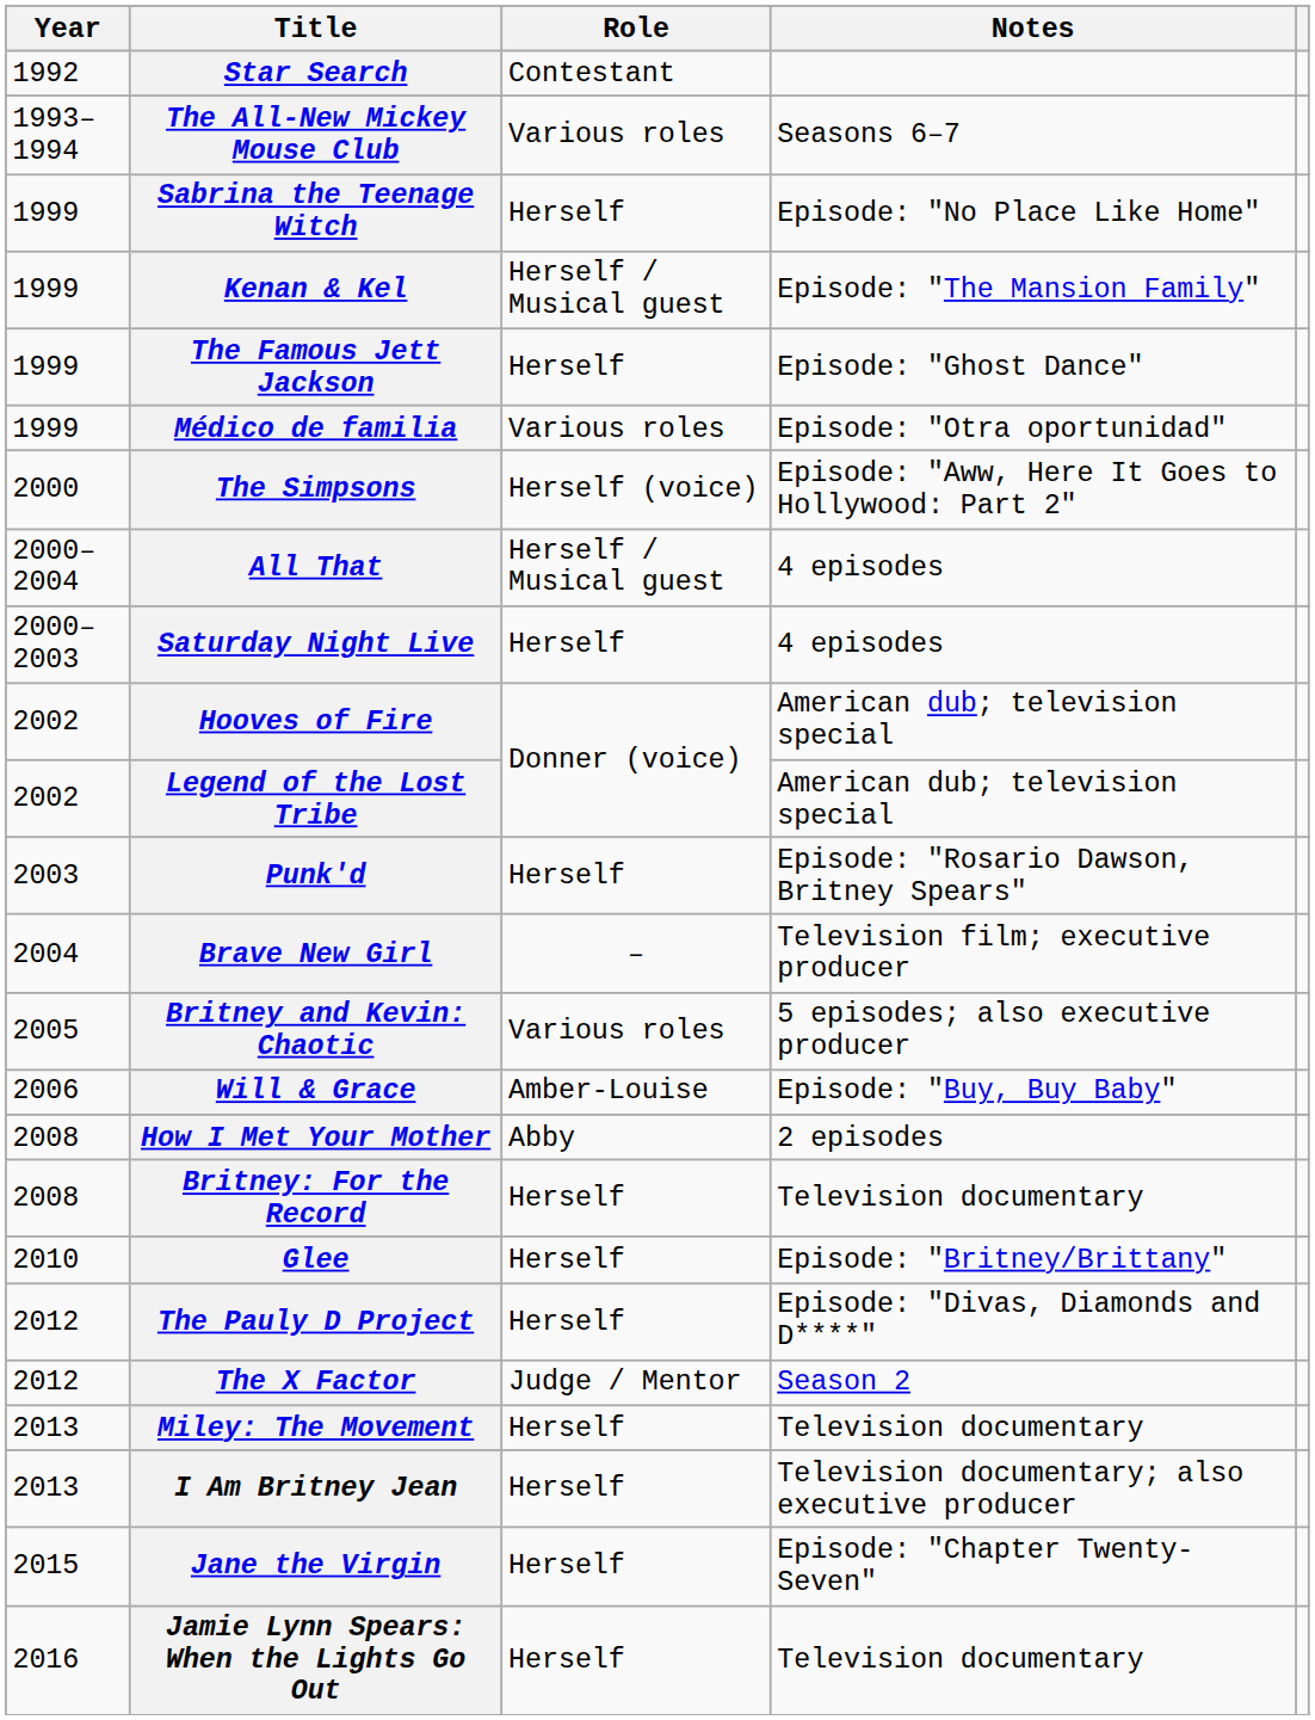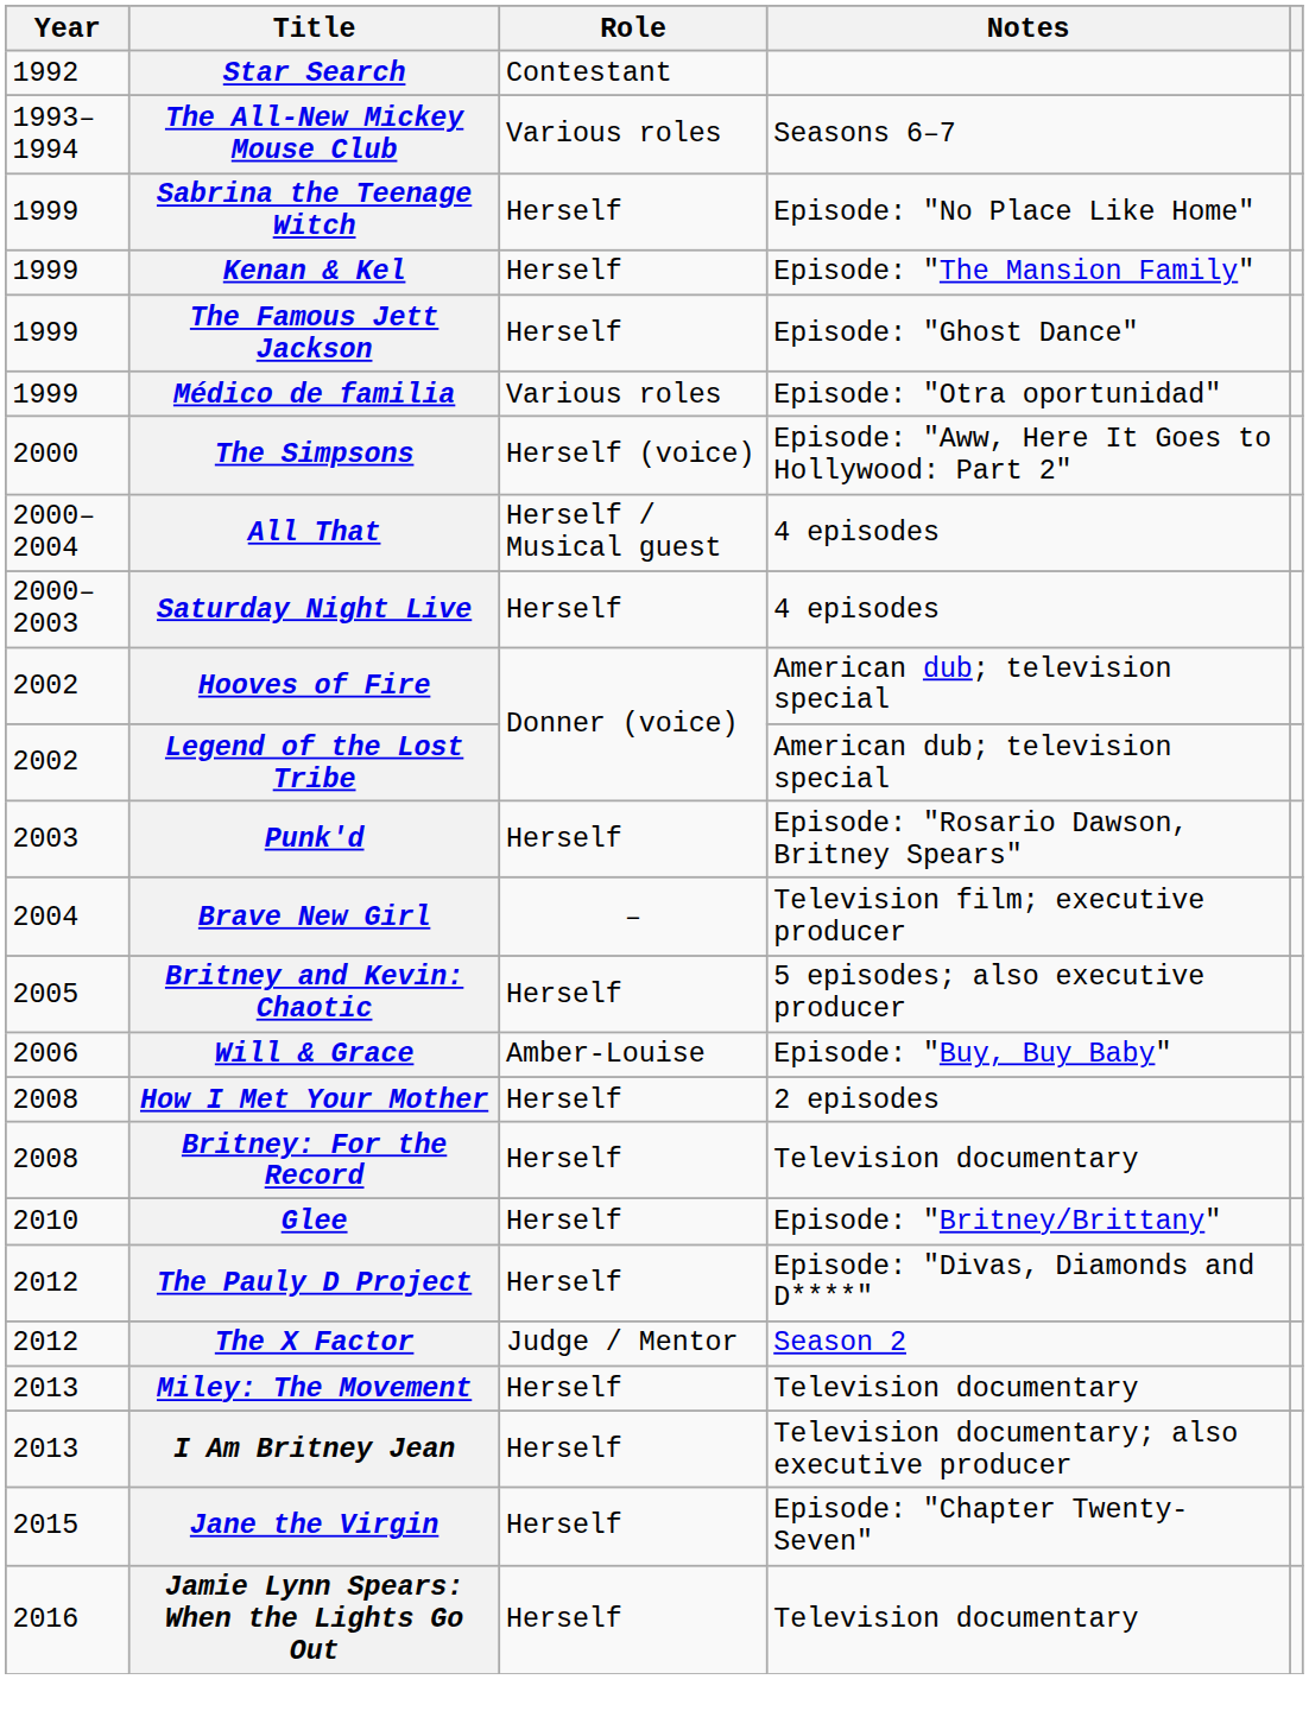Kenan & Kel | Role: Herself / Musical guest -> Herself
Britney and Kevin: Chaotic | Role: Various roles -> Herself
How I Met Your Mother | Role: Abby -> Herself
